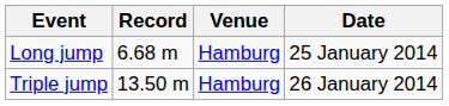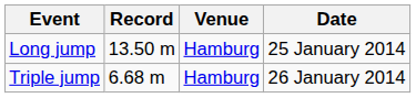Long jump | Record: 6.68 m -> 13.50 m
Triple jump | Record: 13.50 m -> 6.68 m
